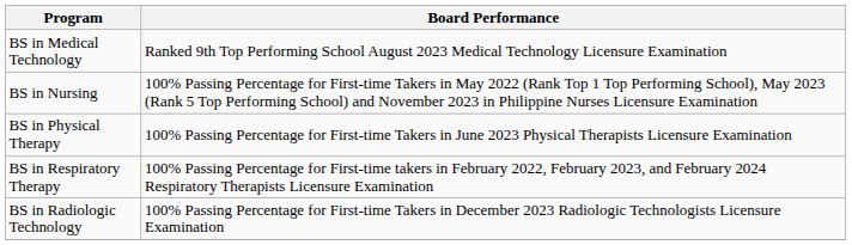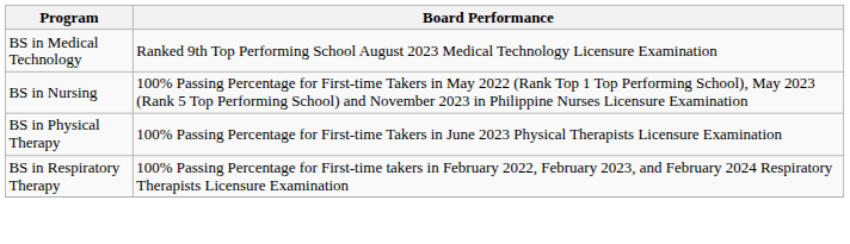- row: BS in Radiologic Technology | 100% Passing Percentage for First-time Takers in December 2023 Radiologic Technologists Licensure Examination
